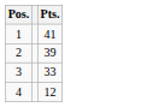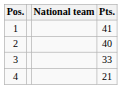+ column: National team
2 | Pts.: 39 -> 40
4 | Pts.: 12 -> 21
